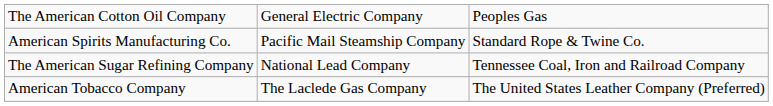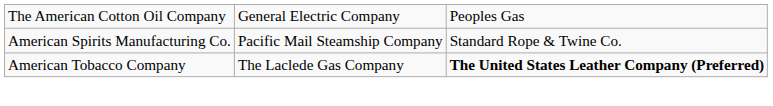- row: The American Sugar Refining Company | National Lead Company | Tennessee Coal, Iron and Railroad Company
American Tobacco Company | column 3: normal -> bold
